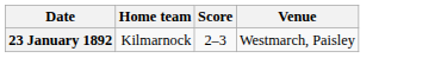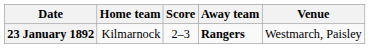+ column: Away team | Rangers
